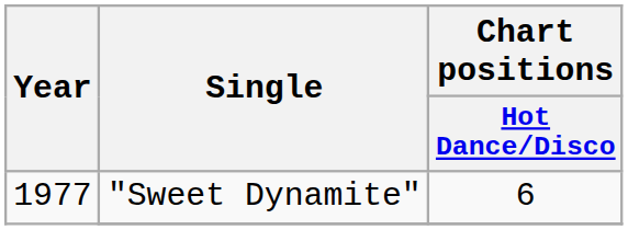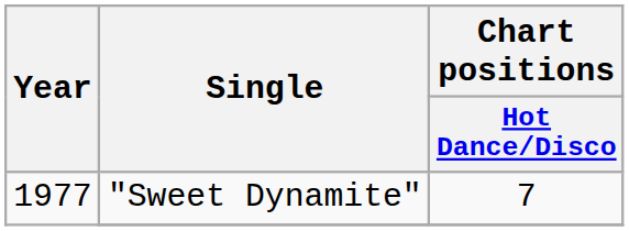"Sweet Dynamite" | Chart positions / Hot Dance/Disco: 6 -> 7
